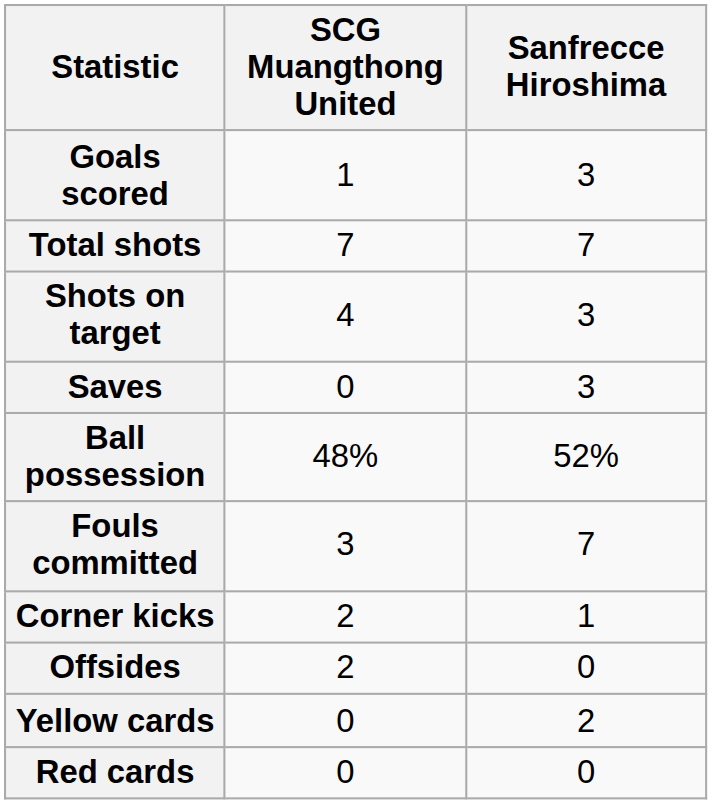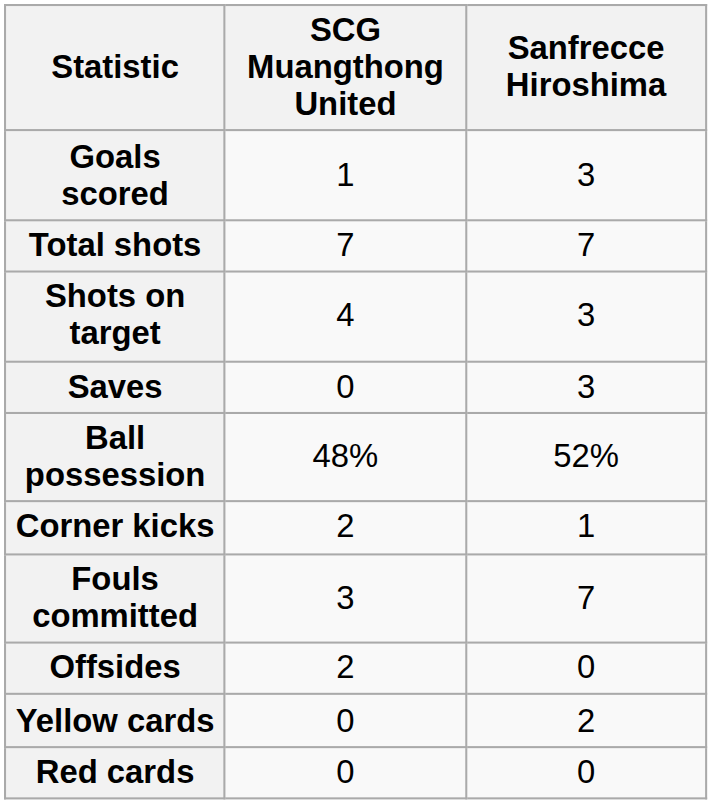rows swapped: Corner kicks <-> Fouls committed
